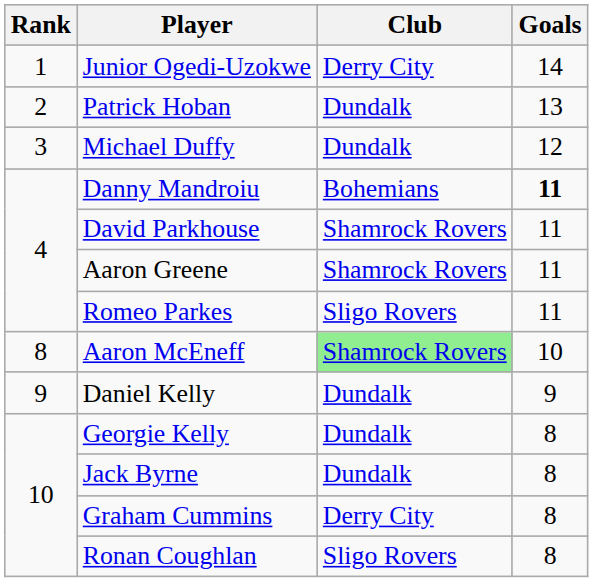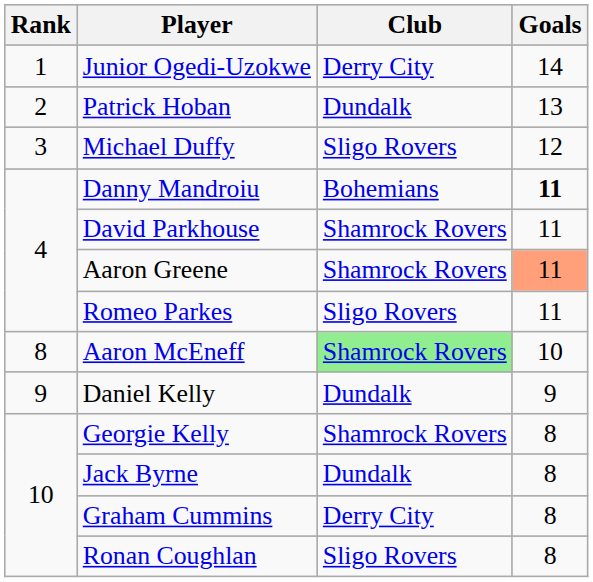Michael Duffy | Club: Dundalk -> Sligo Rovers
Aaron Greene | Goals: no background -> lightsalmon background
Georgie Kelly | Club: Dundalk -> Shamrock Rovers
